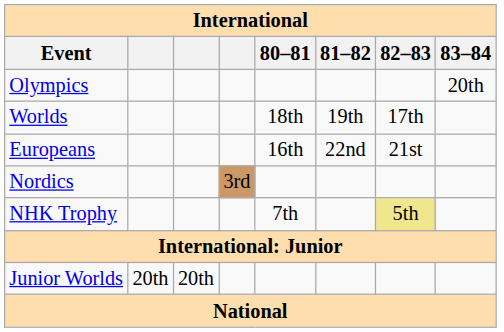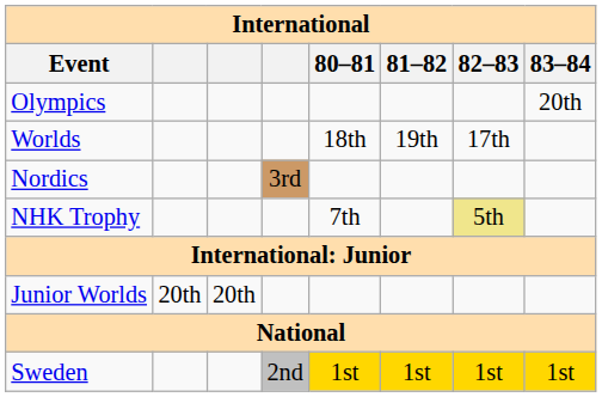- row: Europeans | 16th | 22nd | 21st
+ row: Sweden | 2nd | 1st | 1st | 1st | 1st
